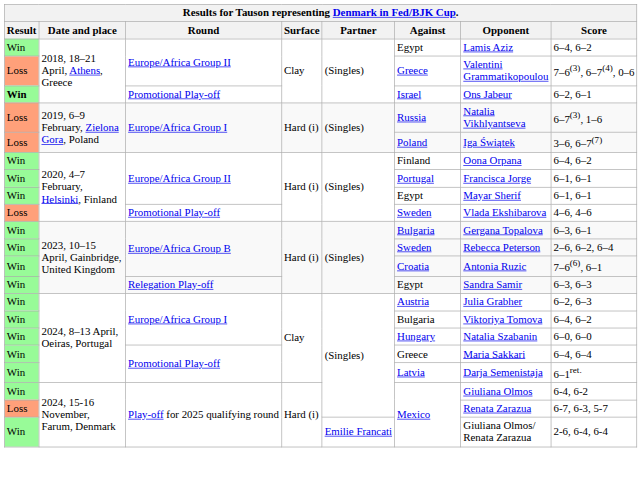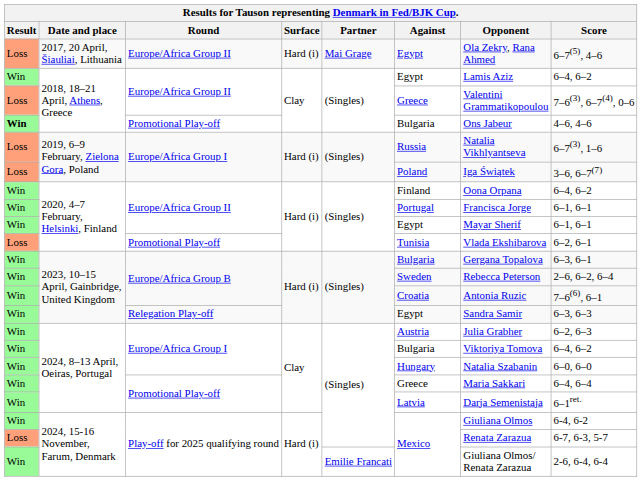+ row: Loss | 2017, 20 April, Šiauliai, Lithuania | Europe/Africa Group II | Hard (i) | Mai Grage | Egypt | Ola Zekry, Rana Ahmed | 6–7(5), 4–6
2018, 18–21 April, Athens, Greece / Promotional Play-off | Against: Israel -> Bulgaria
2018, 18–21 April, Athens, Greece / Promotional Play-off | Score: 6–2, 6–1 -> 4–6, 4–6
2020, 4–7 February, Helsinki, Finland / Promotional Play-off | Against: Sweden -> Tunisia
2020, 4–7 February, Helsinki, Finland / Promotional Play-off | Score: 4–6, 4–6 -> 6–2, 6–1
